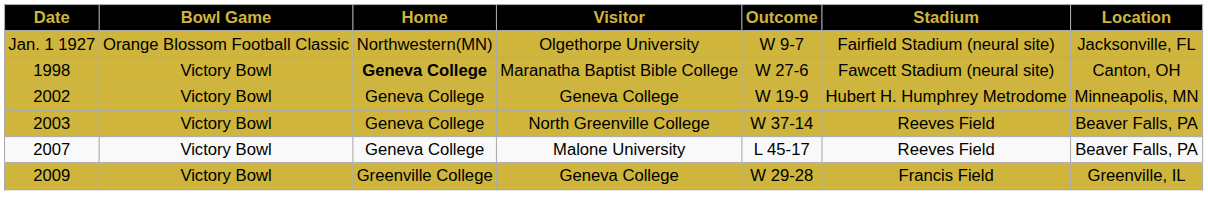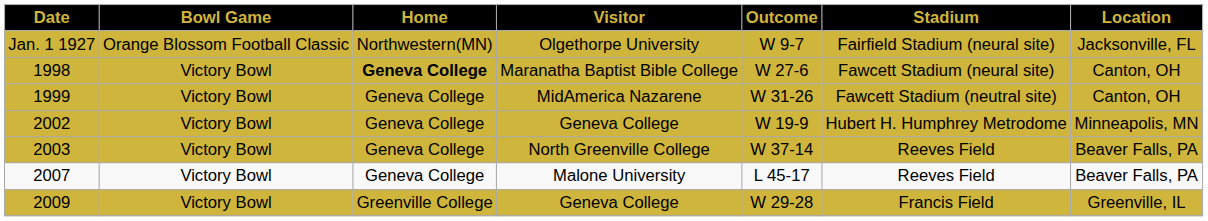+ row: 1999 | Victory Bowl | Geneva College | MidAmerica Nazarene | W 31-26 | Fawcett Stadium (neutral site) | Canton, OH
